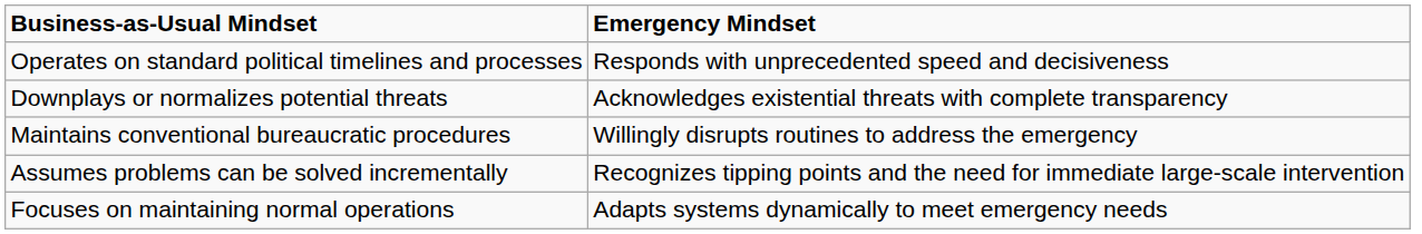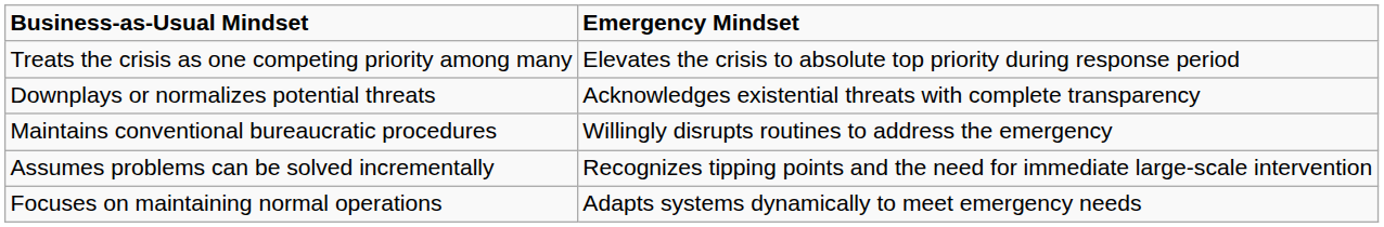+ row: Treats the crisis as one competing priority among many | Elevates the crisis to absolute top priority during response period
- row: Operates on standard political timelines and processes | Responds with unprecedented speed and decisiveness
